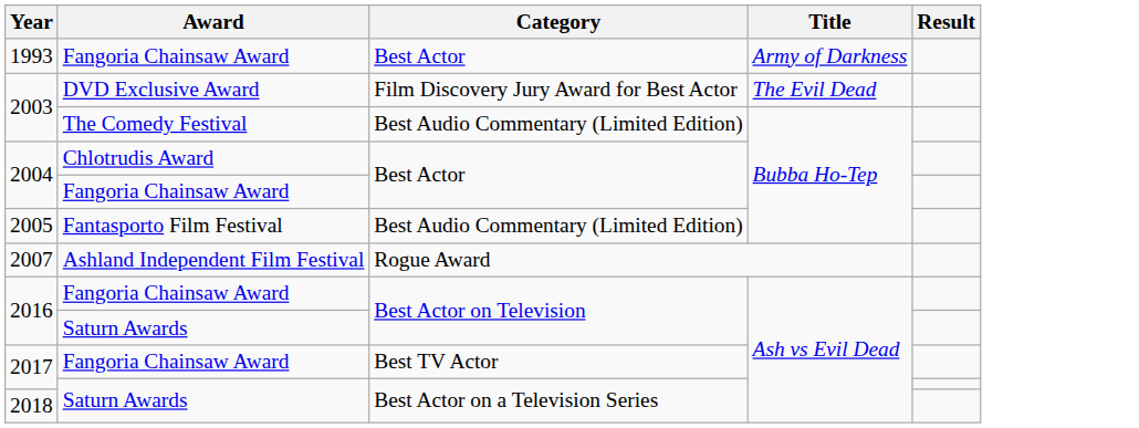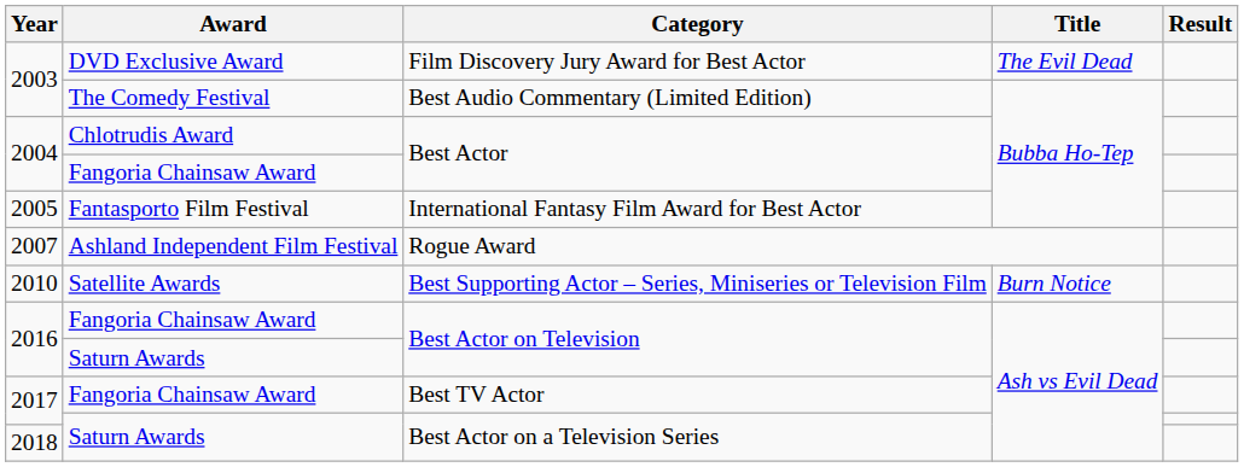- row: 1993 | Fangoria Chainsaw Award | Best Actor | Army of Darkness
2005 | Category: Best Audio Commentary (Limited Edition) -> International Fantasy Film Award for Best Actor
+ row: 2010 | Satellite Awards | Best Supporting Actor – Series, Miniseries or Television Film | Burn Notice
